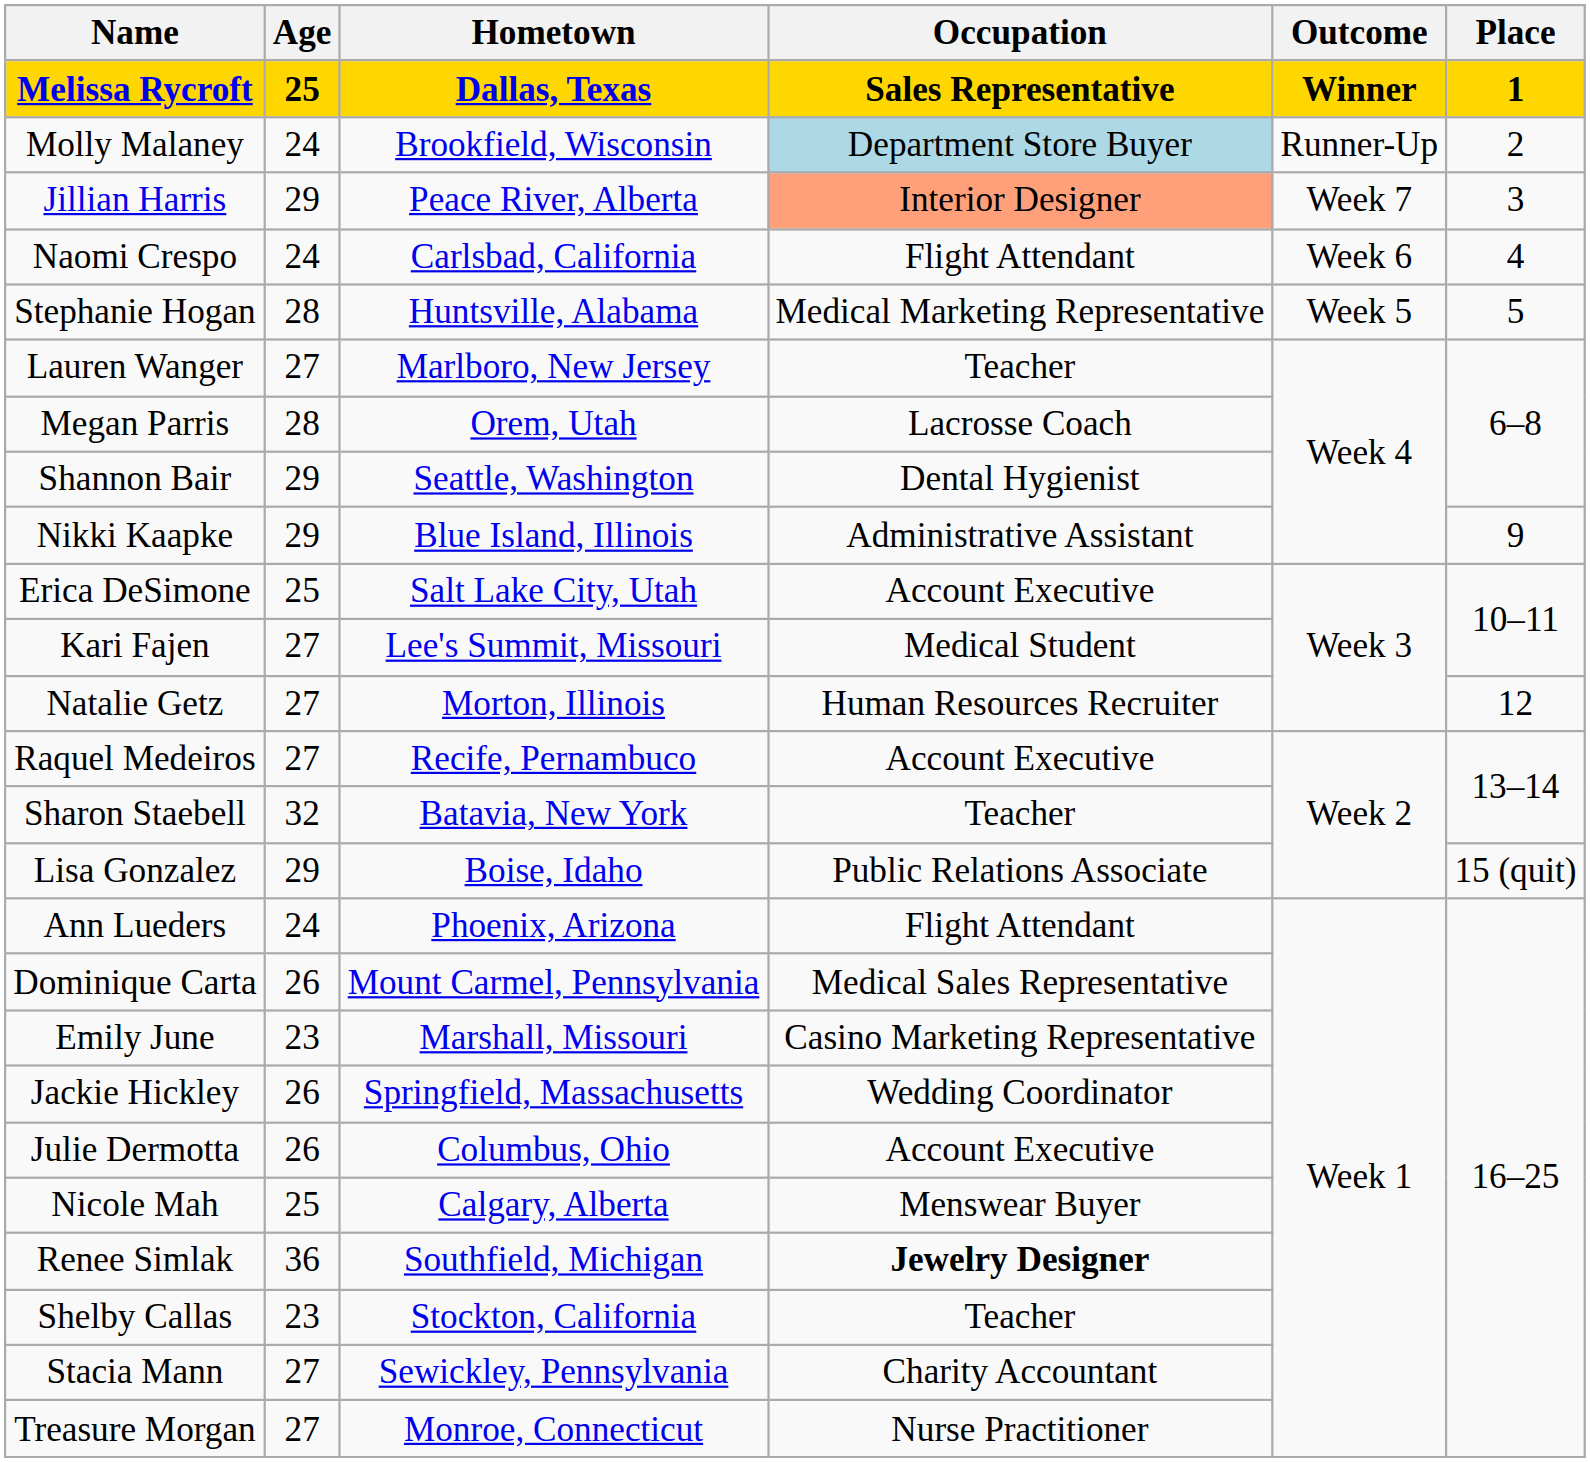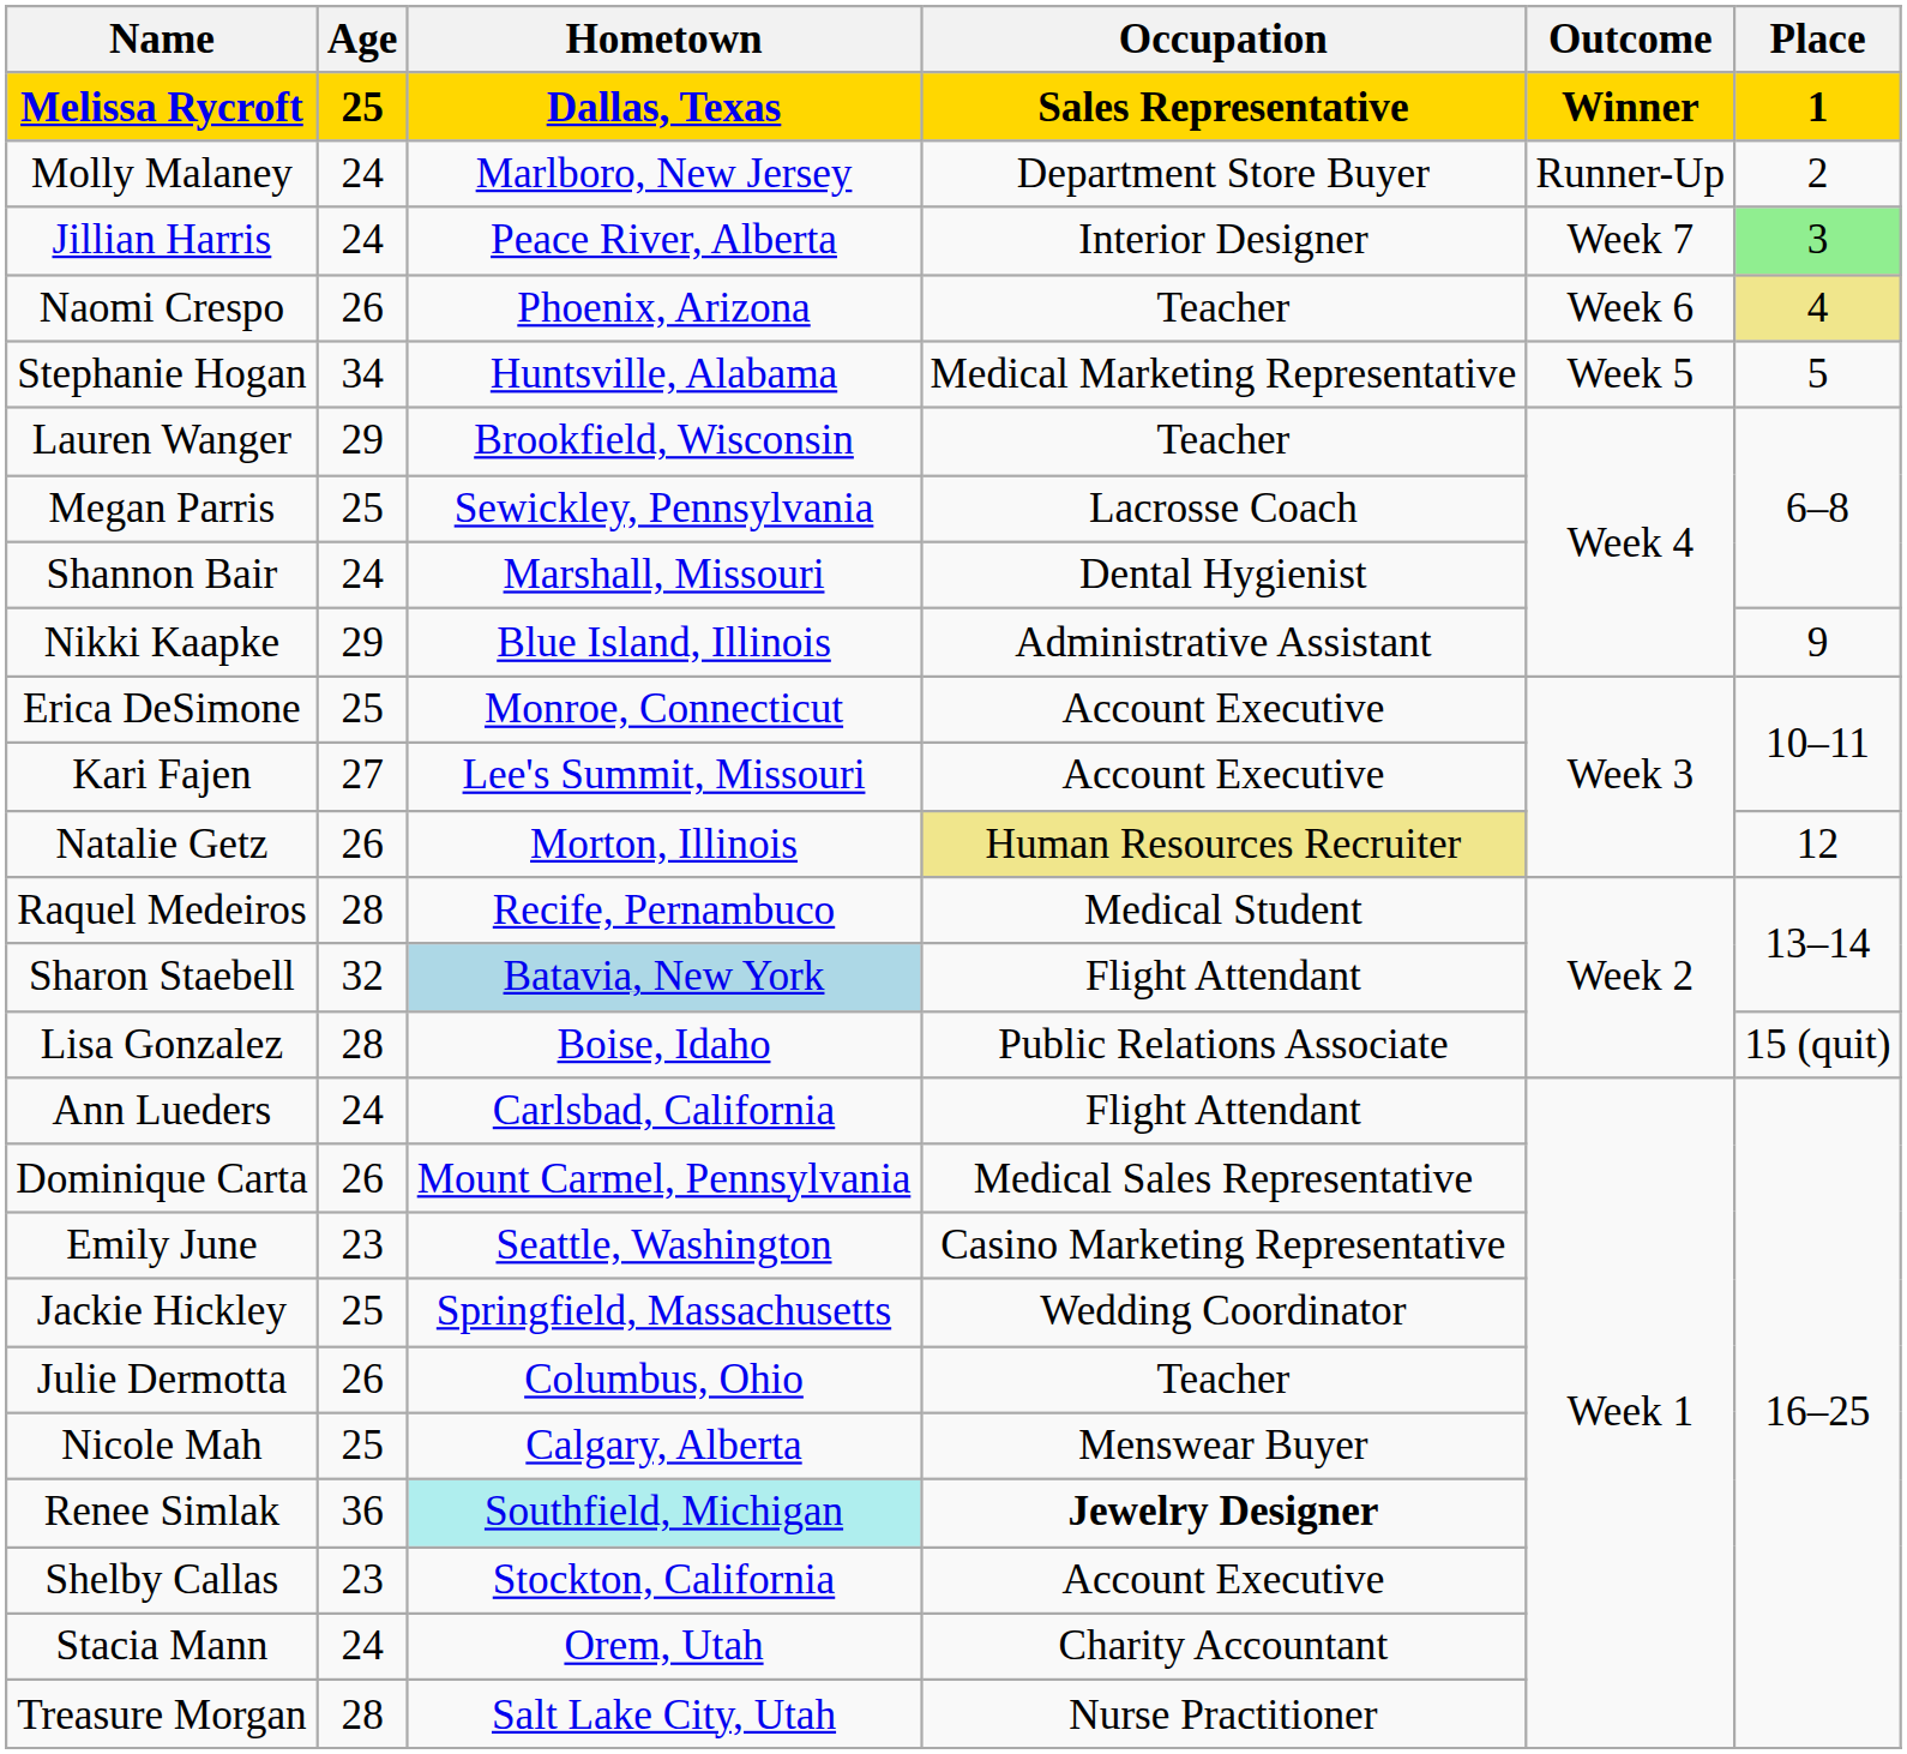Molly Malaney | Hometown: Brookfield, Wisconsin -> Marlboro, New Jersey
Molly Malaney | Occupation: lightblue background -> no background
Jillian Harris | Age: 29 -> 24
Jillian Harris | Occupation: lightsalmon background -> no background
Jillian Harris | Place: no background -> lightgreen background
Naomi Crespo | Age: 24 -> 26
Naomi Crespo | Hometown: Carlsbad, California -> Phoenix, Arizona
Naomi Crespo | Occupation: Flight Attendant -> Teacher
Naomi Crespo | Place: no background -> khaki background
Stephanie Hogan | Age: 28 -> 34
Lauren Wanger | Age: 27 -> 29
Lauren Wanger | Hometown: Marlboro, New Jersey -> Brookfield, Wisconsin
Megan Parris | Age: 28 -> 25
Megan Parris | Hometown: Orem, Utah -> Sewickley, Pennsylvania
Shannon Bair | Age: 29 -> 24
Shannon Bair | Hometown: Seattle, Washington -> Marshall, Missouri
Erica DeSimone | Hometown: Salt Lake City, Utah -> Monroe, Connecticut
Kari Fajen | Occupation: Medical Student -> Account Executive
Natalie Getz | Age: 27 -> 26
Natalie Getz | Occupation: no background -> khaki background
Raquel Medeiros | Age: 27 -> 28
Raquel Medeiros | Occupation: Account Executive -> Medical Student
Sharon Staebell | Hometown: no background -> lightblue background
Sharon Staebell | Occupation: Teacher -> Flight Attendant
Lisa Gonzalez | Age: 29 -> 28
Ann Lueders | Hometown: Phoenix, Arizona -> Carlsbad, California
Emily June | Hometown: Marshall, Missouri -> Seattle, Washington
Jackie Hickley | Age: 26 -> 25
Julie Dermotta | Occupation: Account Executive -> Teacher
Renee Simlak | Hometown: no background -> paleturquoise background
Shelby Callas | Occupation: Teacher -> Account Executive
Stacia Mann | Age: 27 -> 24
Stacia Mann | Hometown: Sewickley, Pennsylvania -> Orem, Utah
Treasure Morgan | Age: 27 -> 28
Treasure Morgan | Hometown: Monroe, Connecticut -> Salt Lake City, Utah
